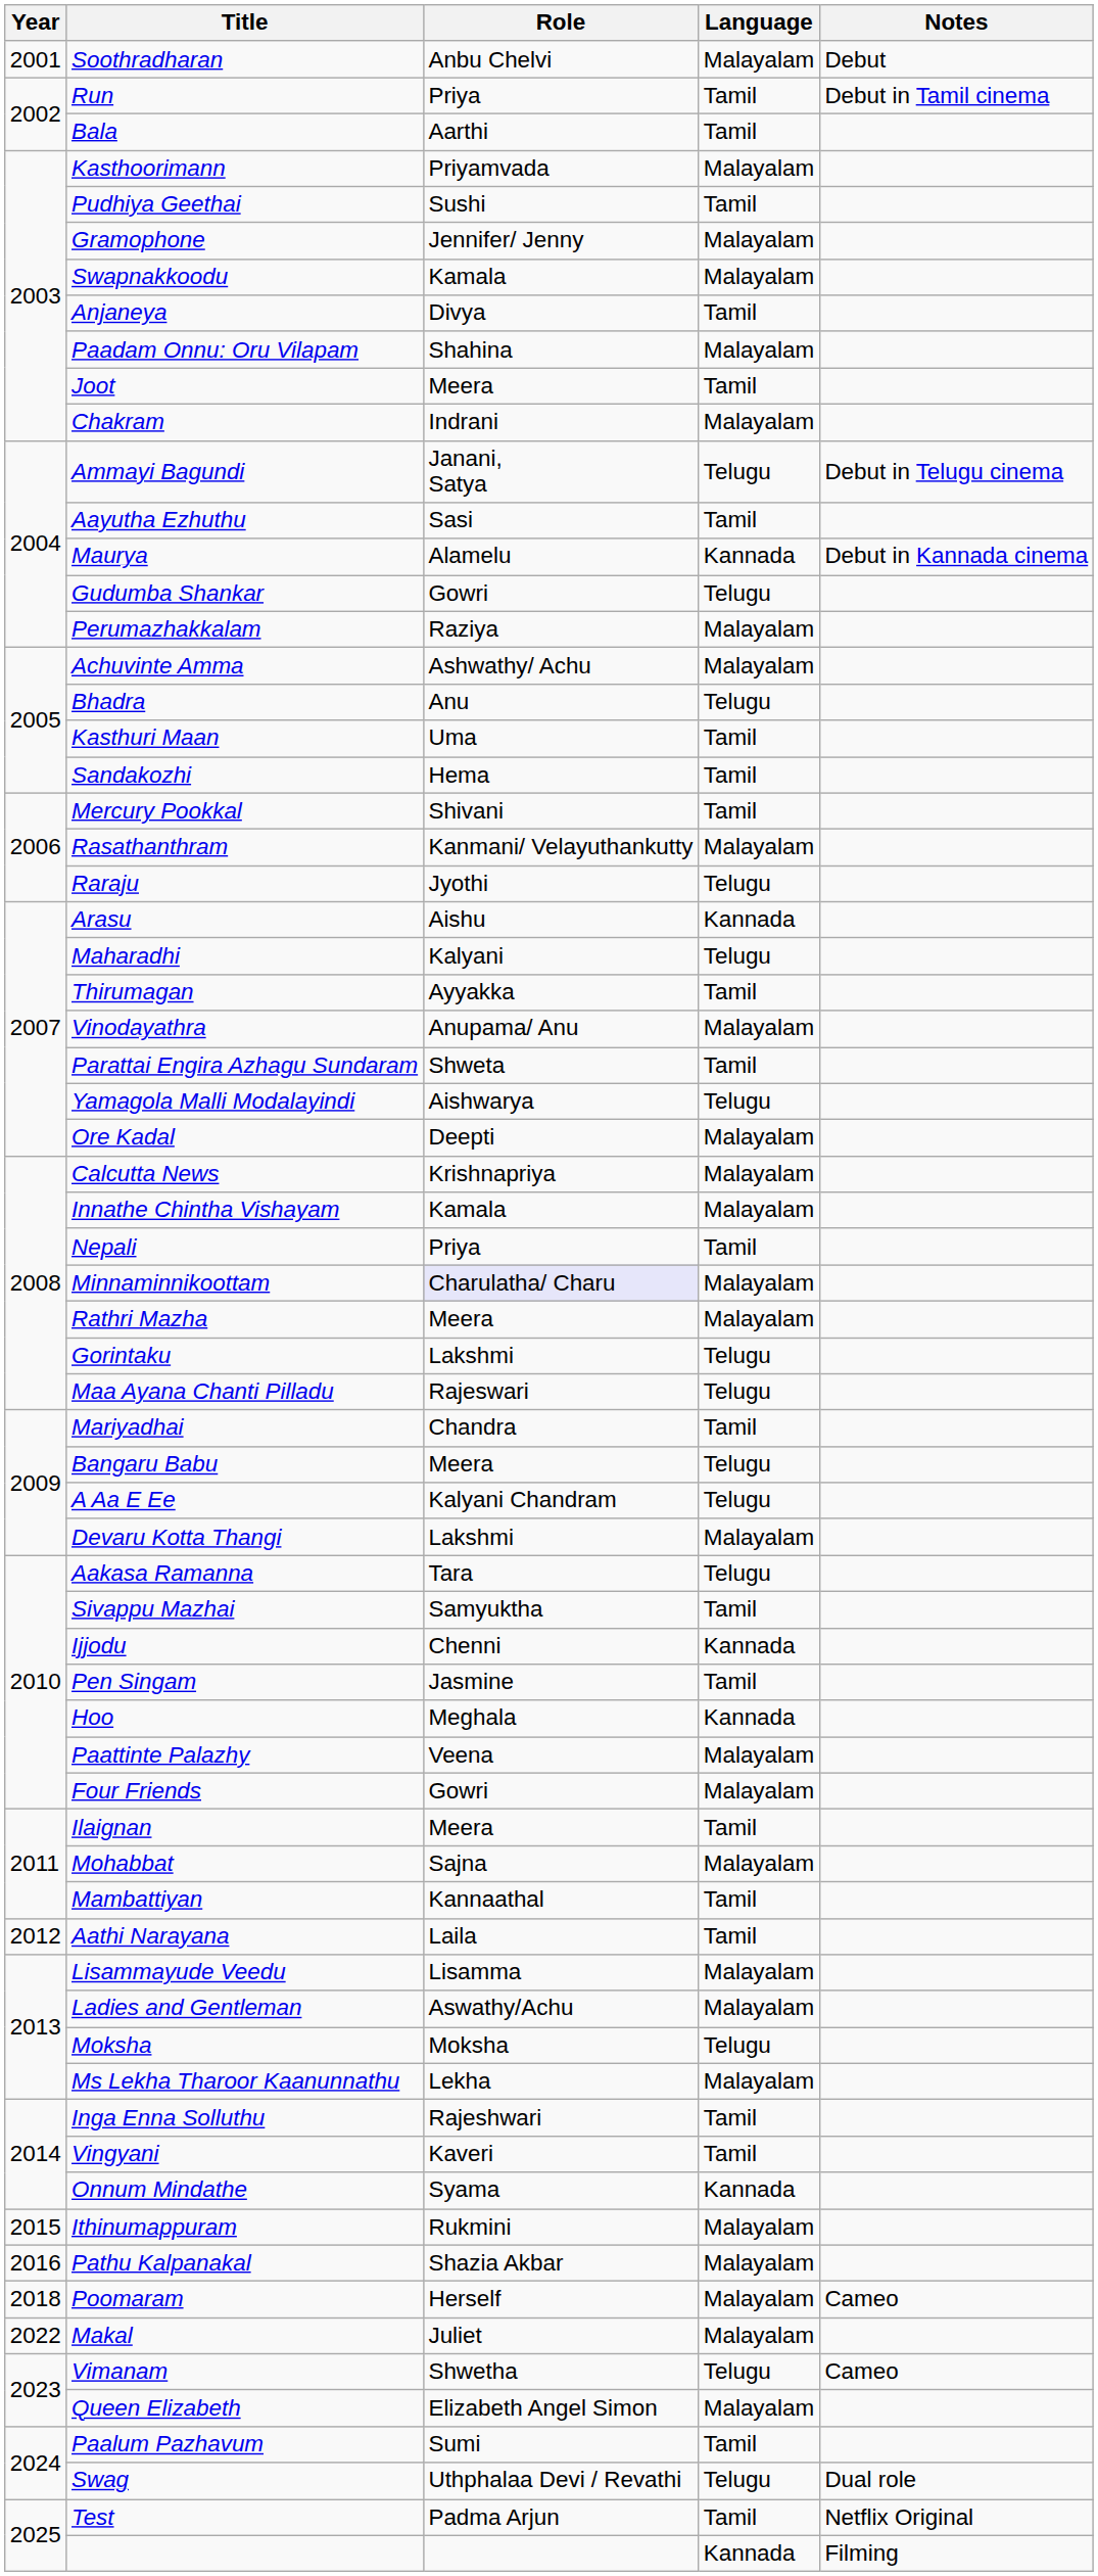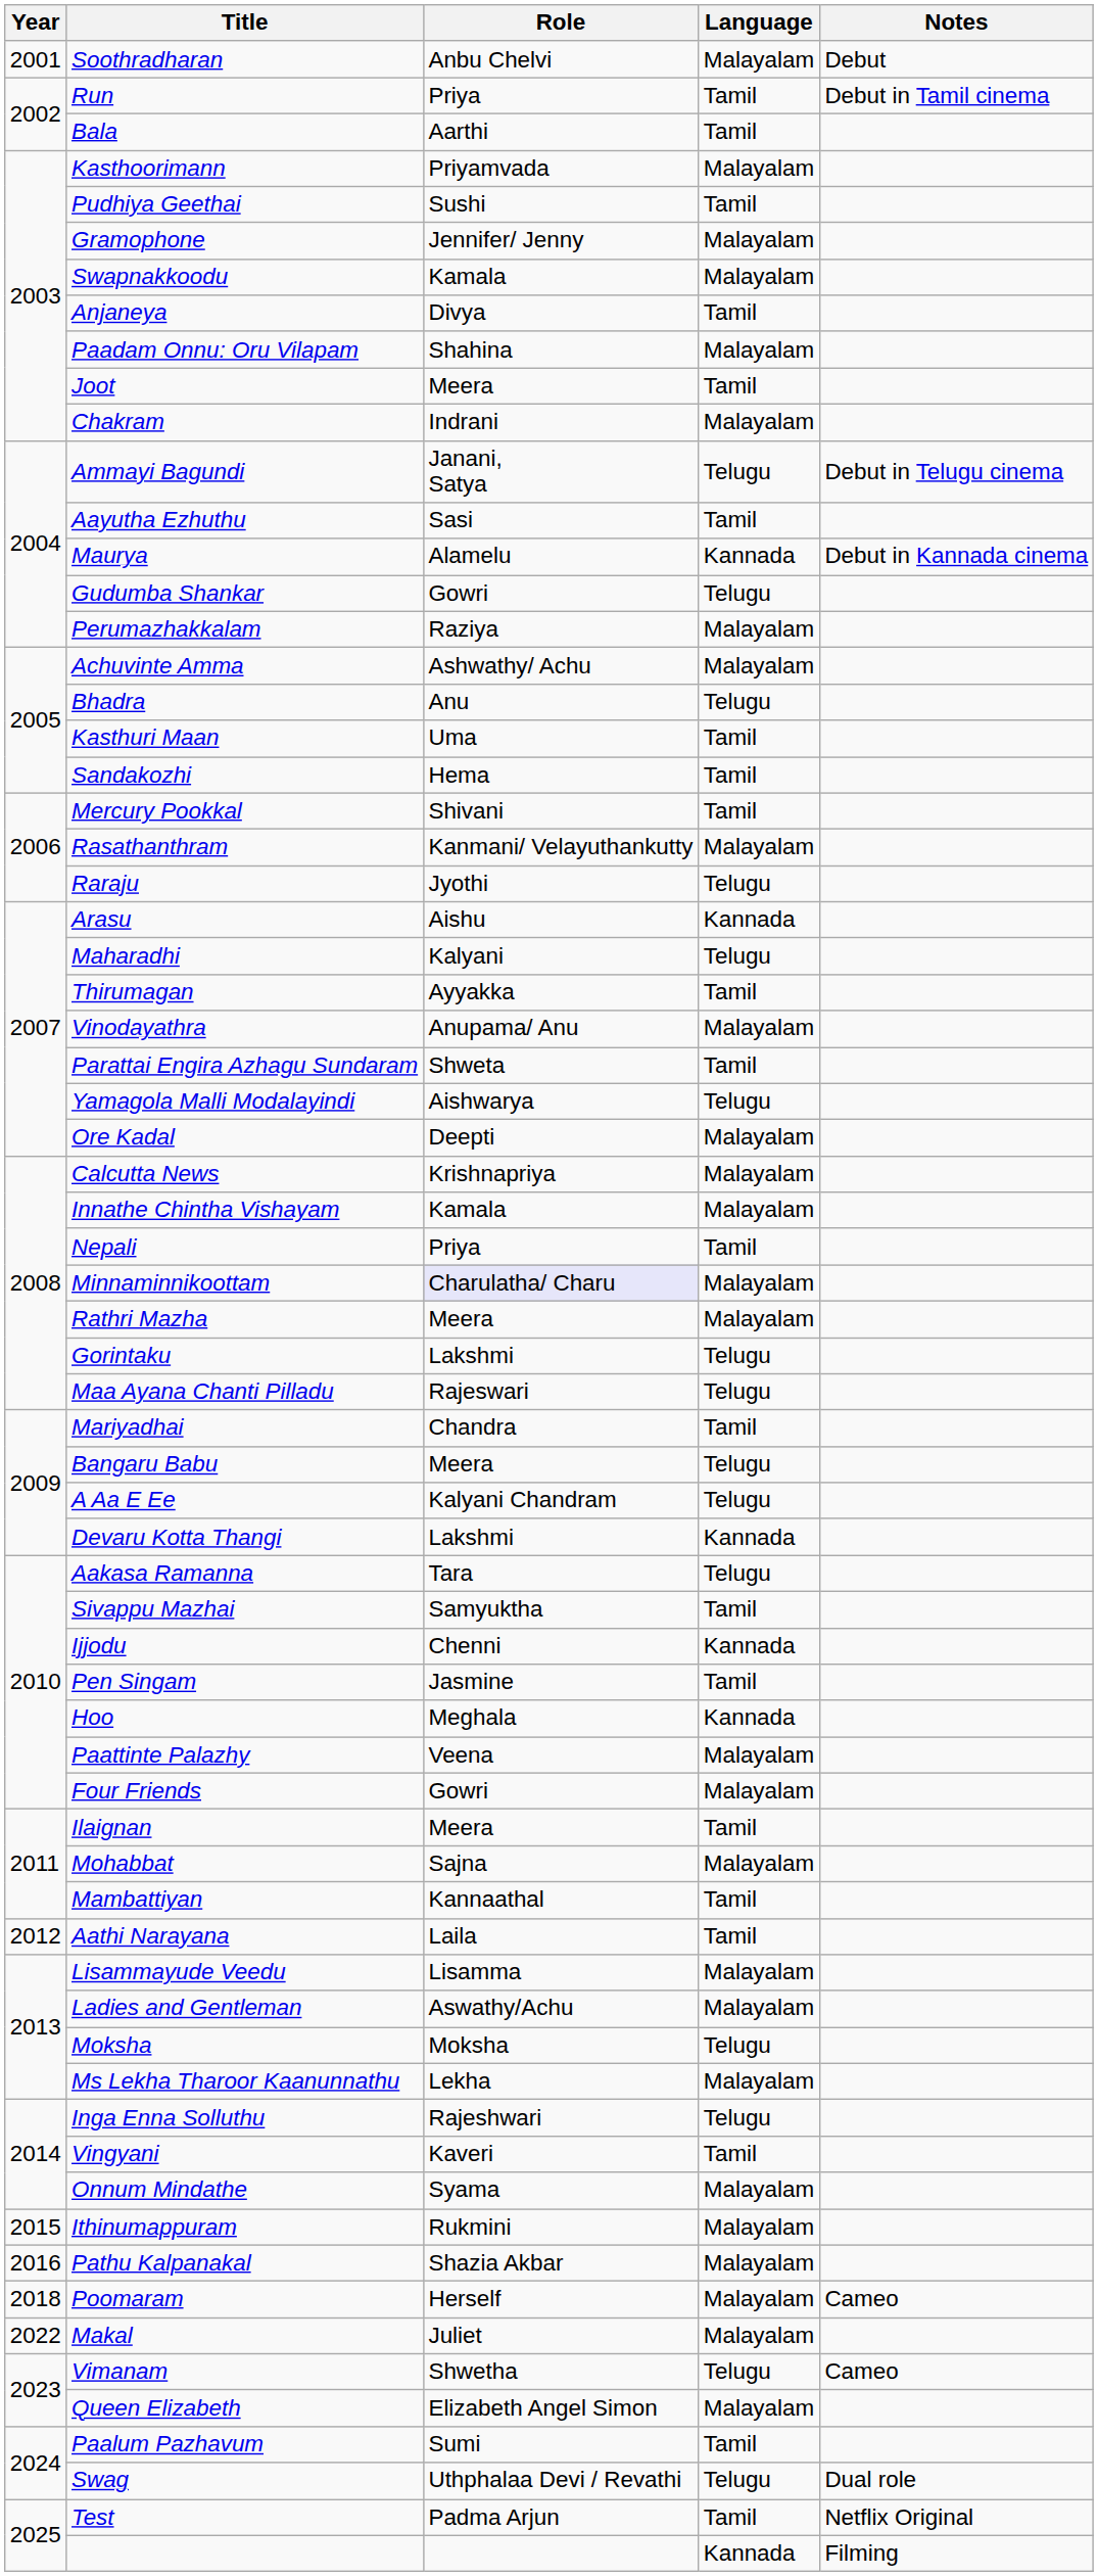Devaru Kotta Thangi | Language: Malayalam -> Kannada
Inga Enna Solluthu | Language: Tamil -> Telugu
Onnum Mindathe | Language: Kannada -> Malayalam
